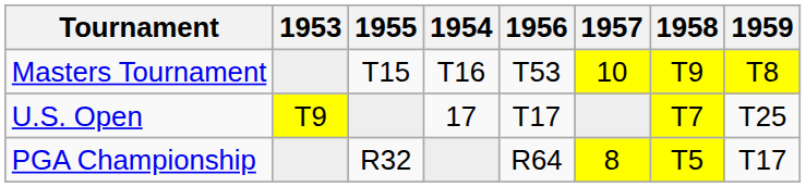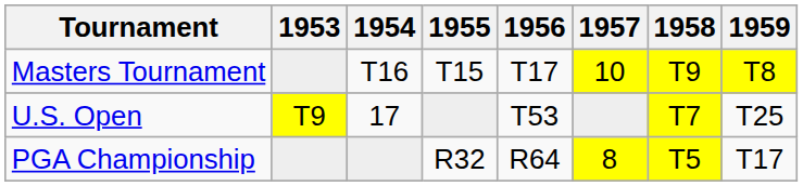columns swapped: 1954 <-> 1955
Masters Tournament | 1956: T53 -> T17
U.S. Open | 1956: T17 -> T53
